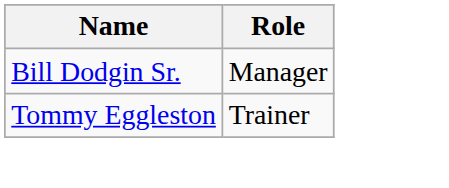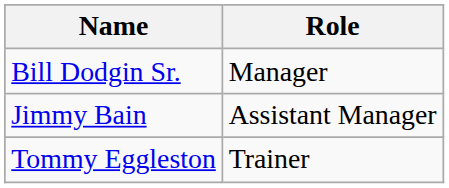+ row: Jimmy Bain | Assistant Manager
